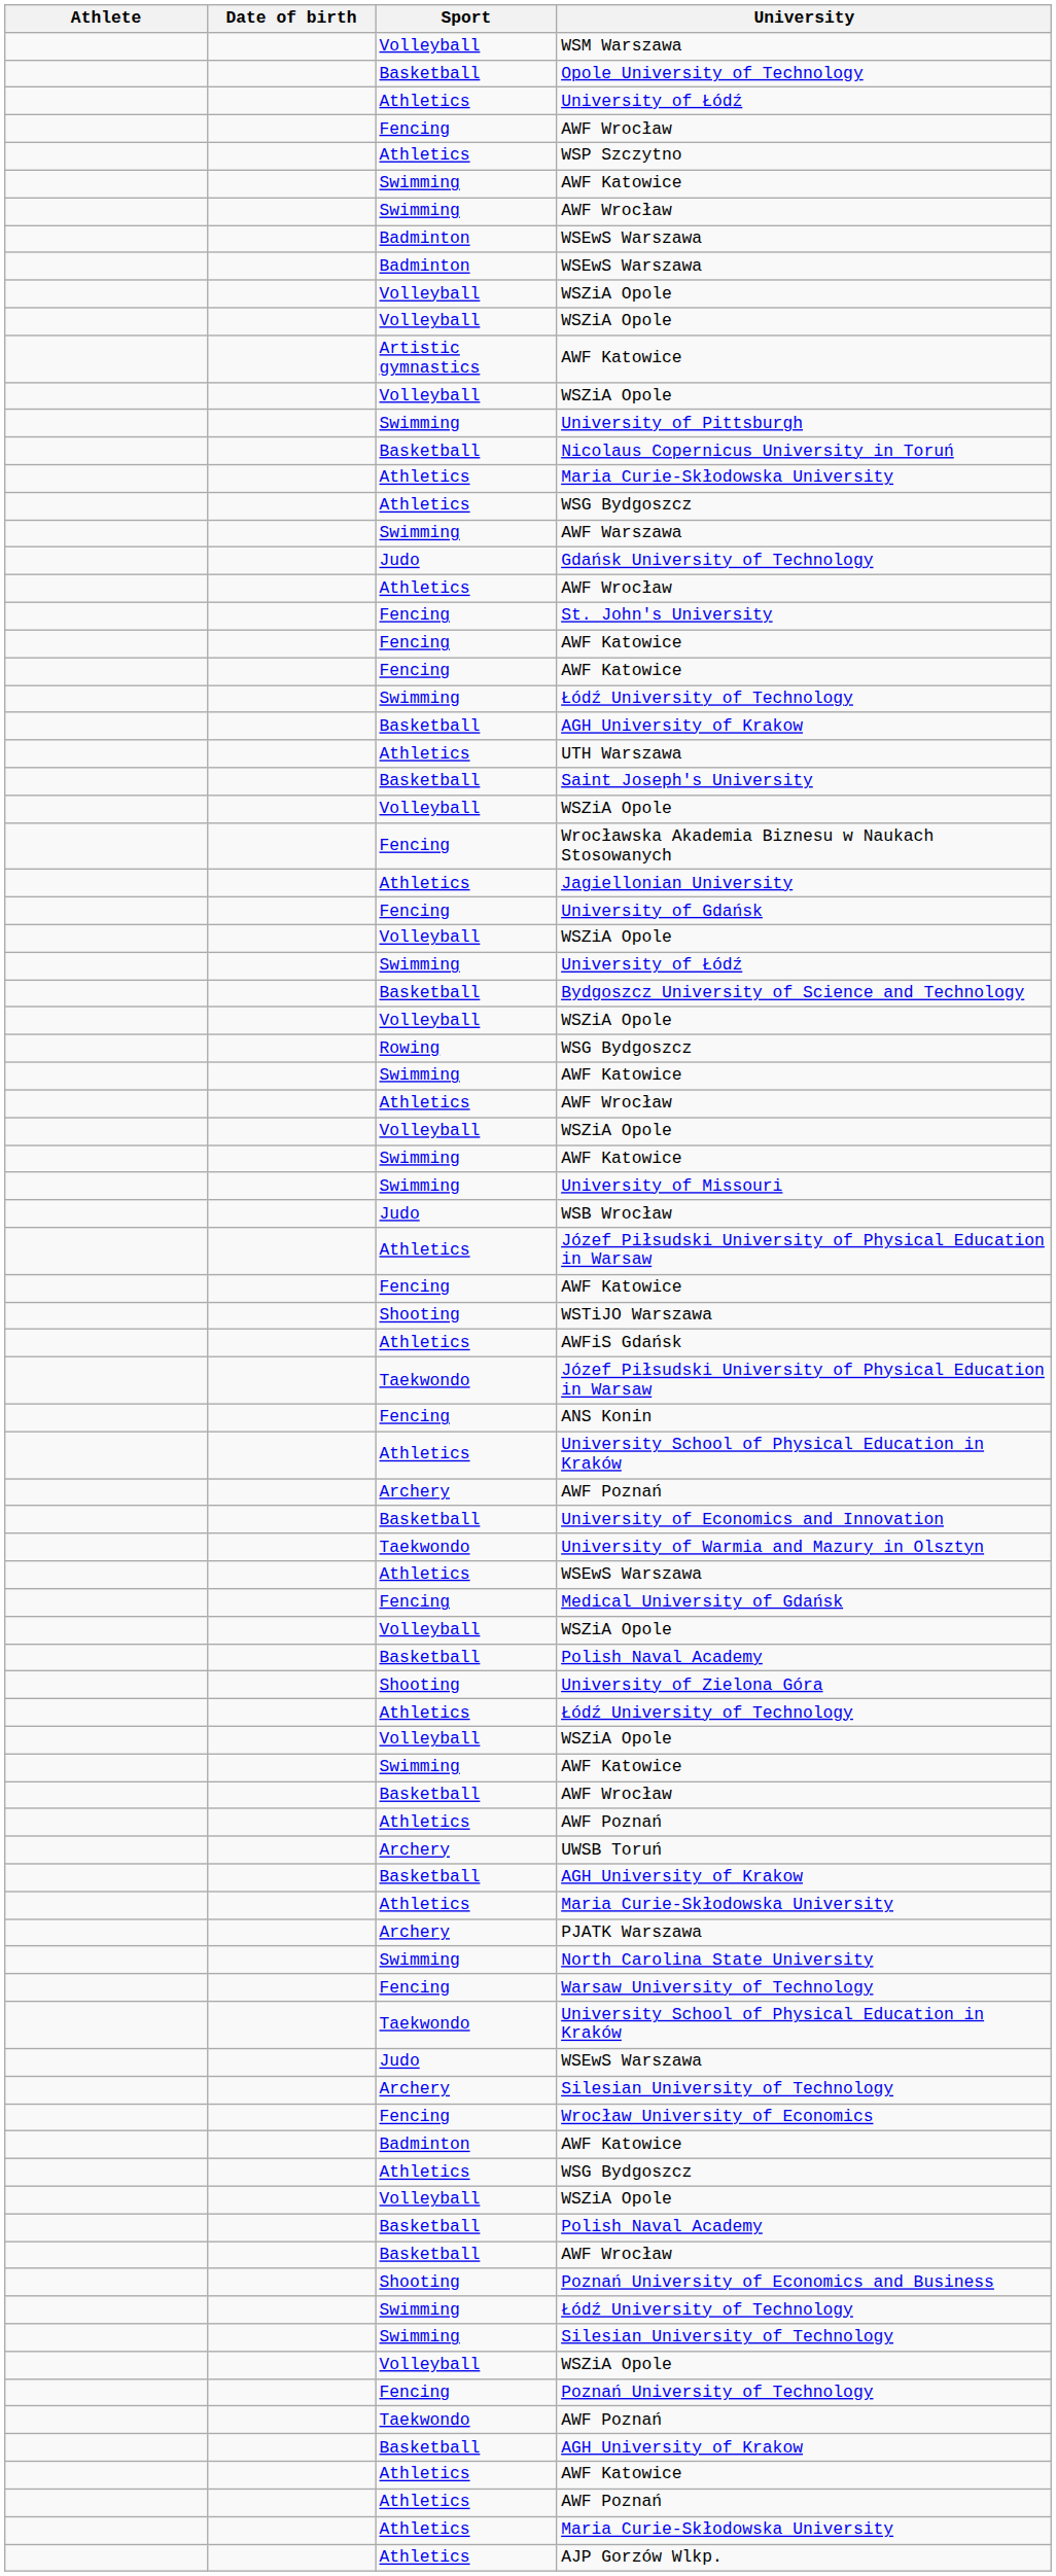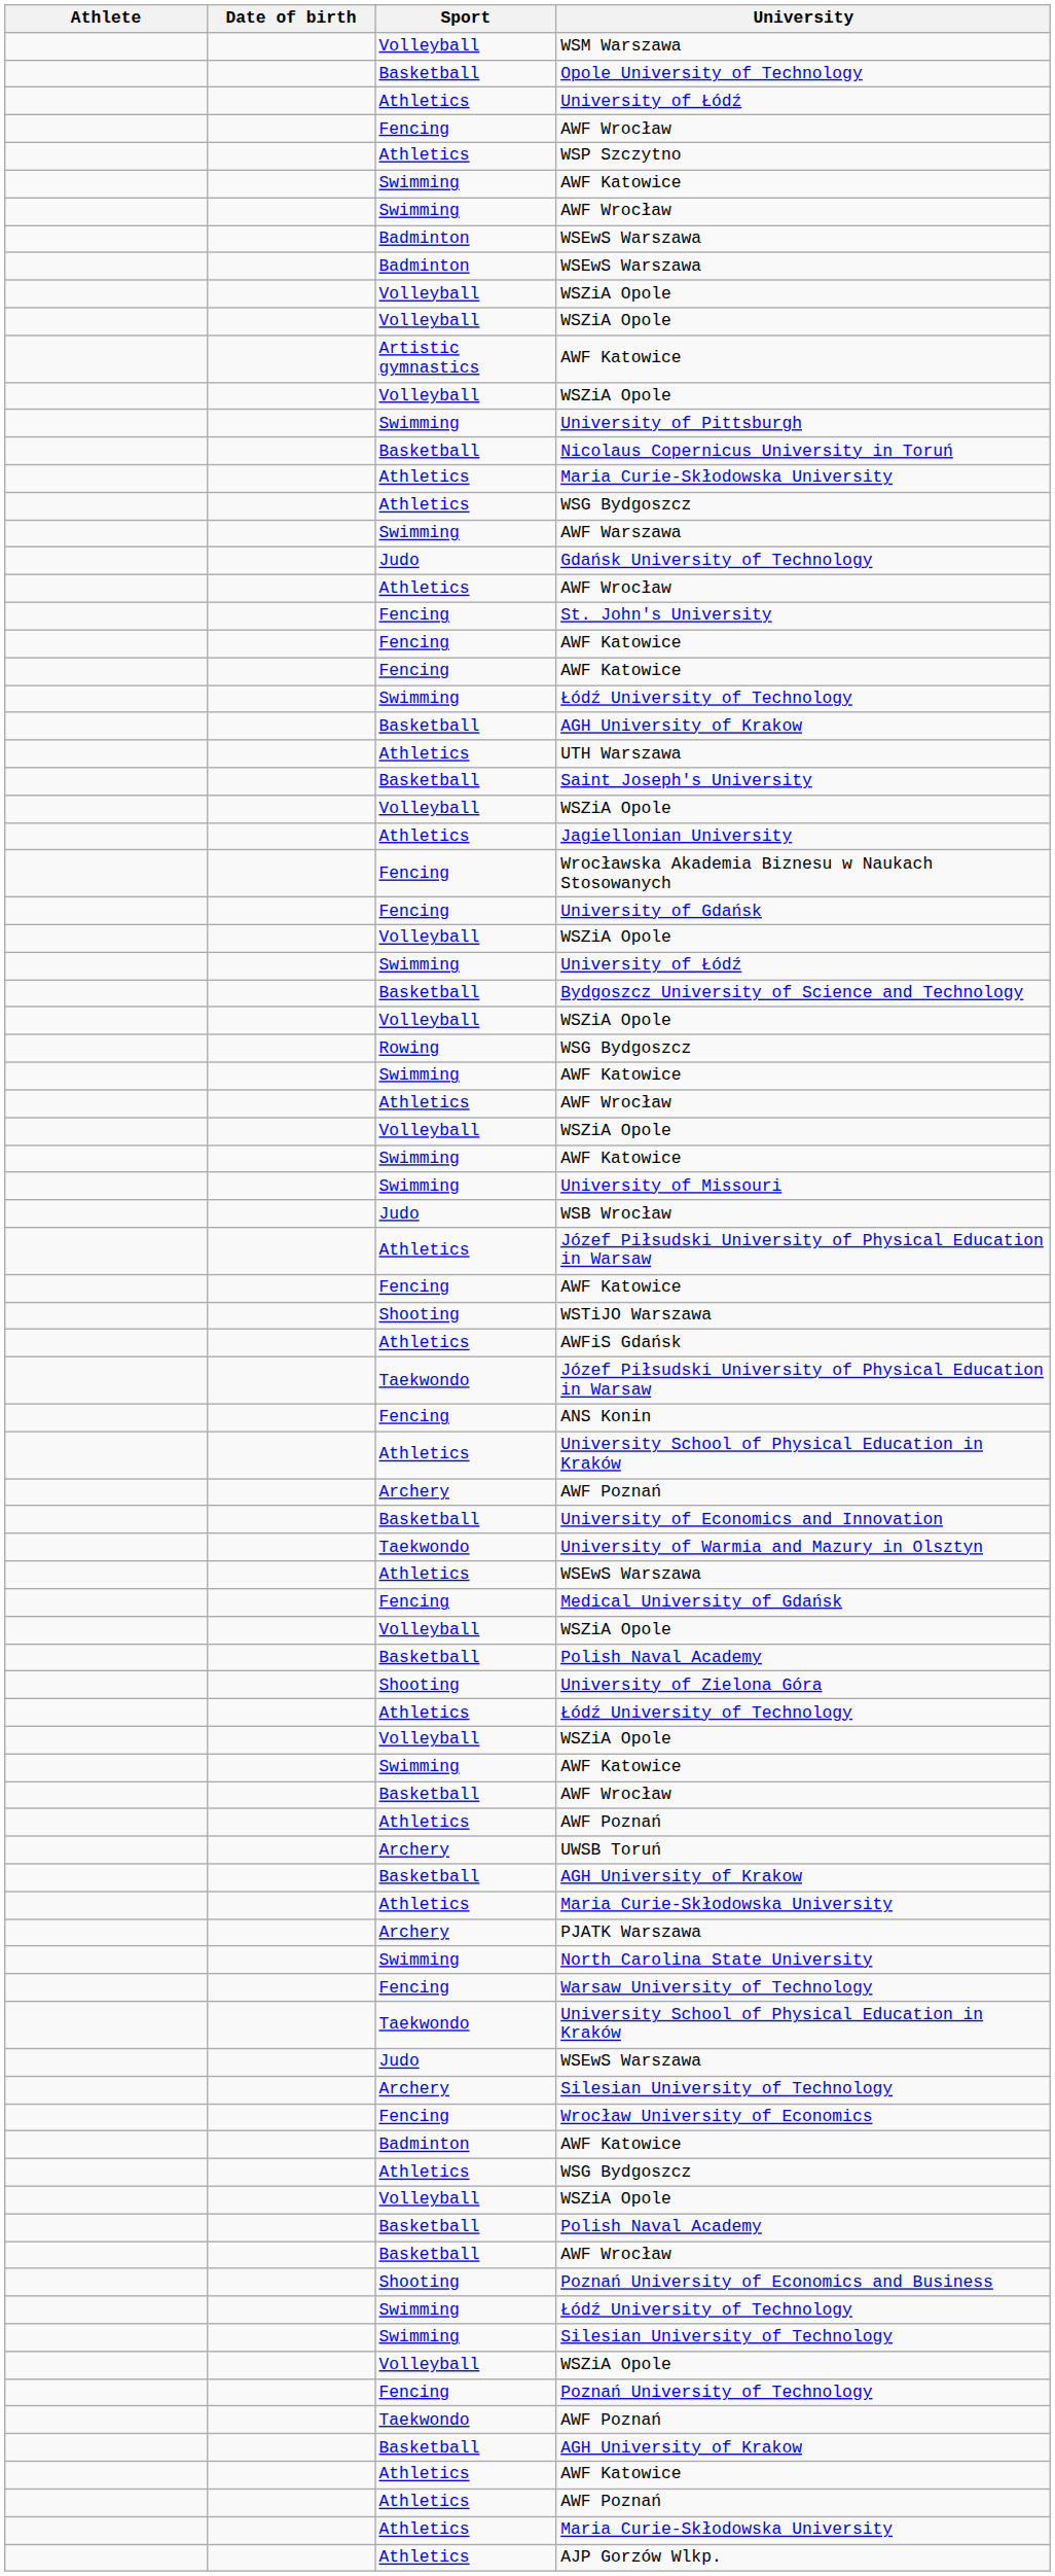rows swapped: Wrocławska Akademia Biznesu w Naukach Stosowanych <-> Jagiellonian University
